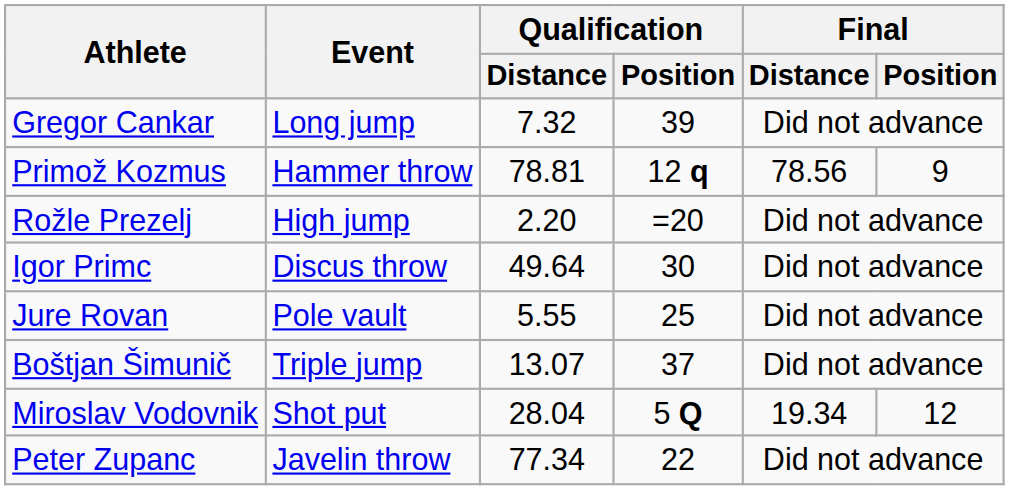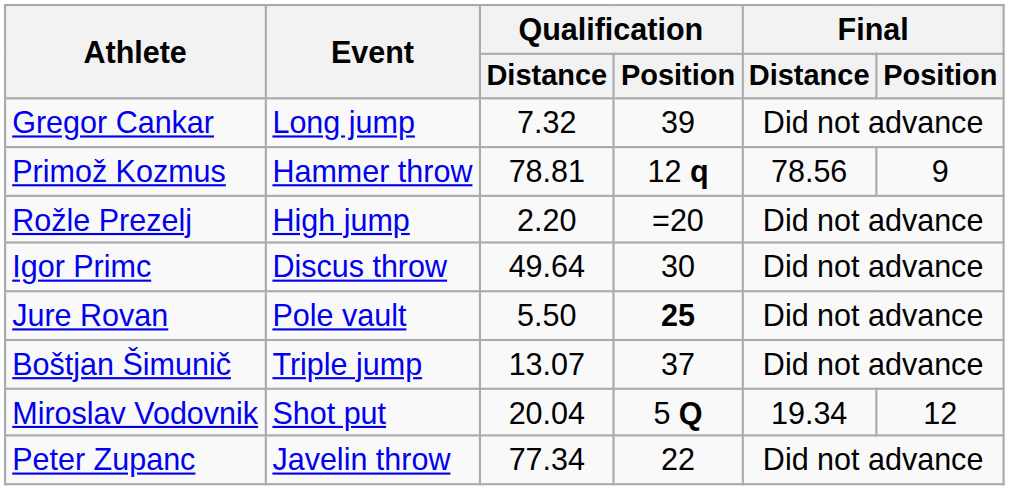Jure Rovan | Qualification / Distance: 5.55 -> 5.50
Jure Rovan | Qualification / Position: normal -> bold
Miroslav Vodovnik | Qualification / Distance: 28.04 -> 20.04
